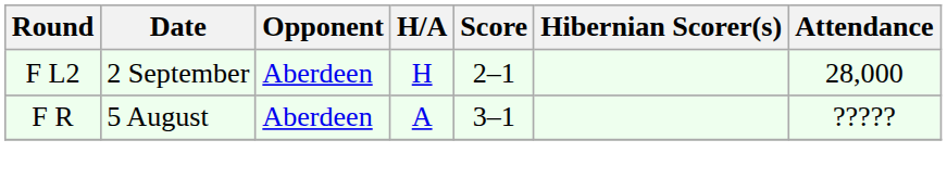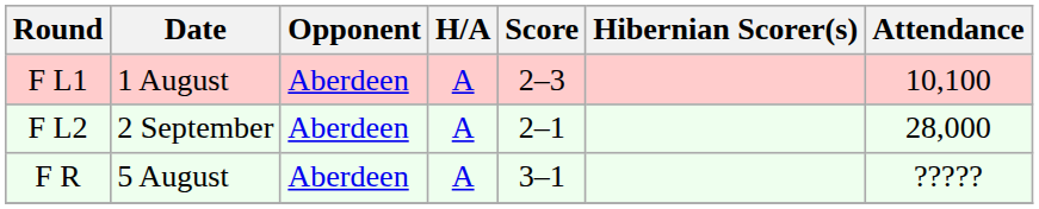+ row: F L1 | 1 August | Aberdeen | A | 2–3 | 10,100
F L2 | H/A: H -> A
